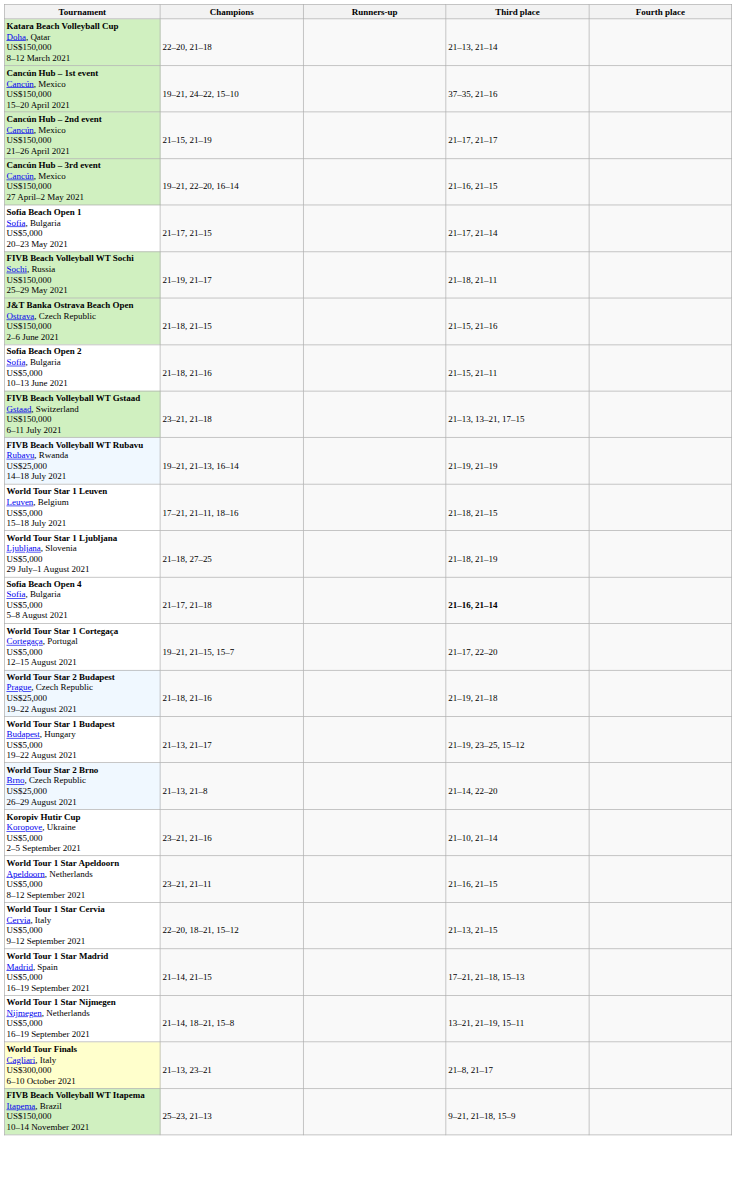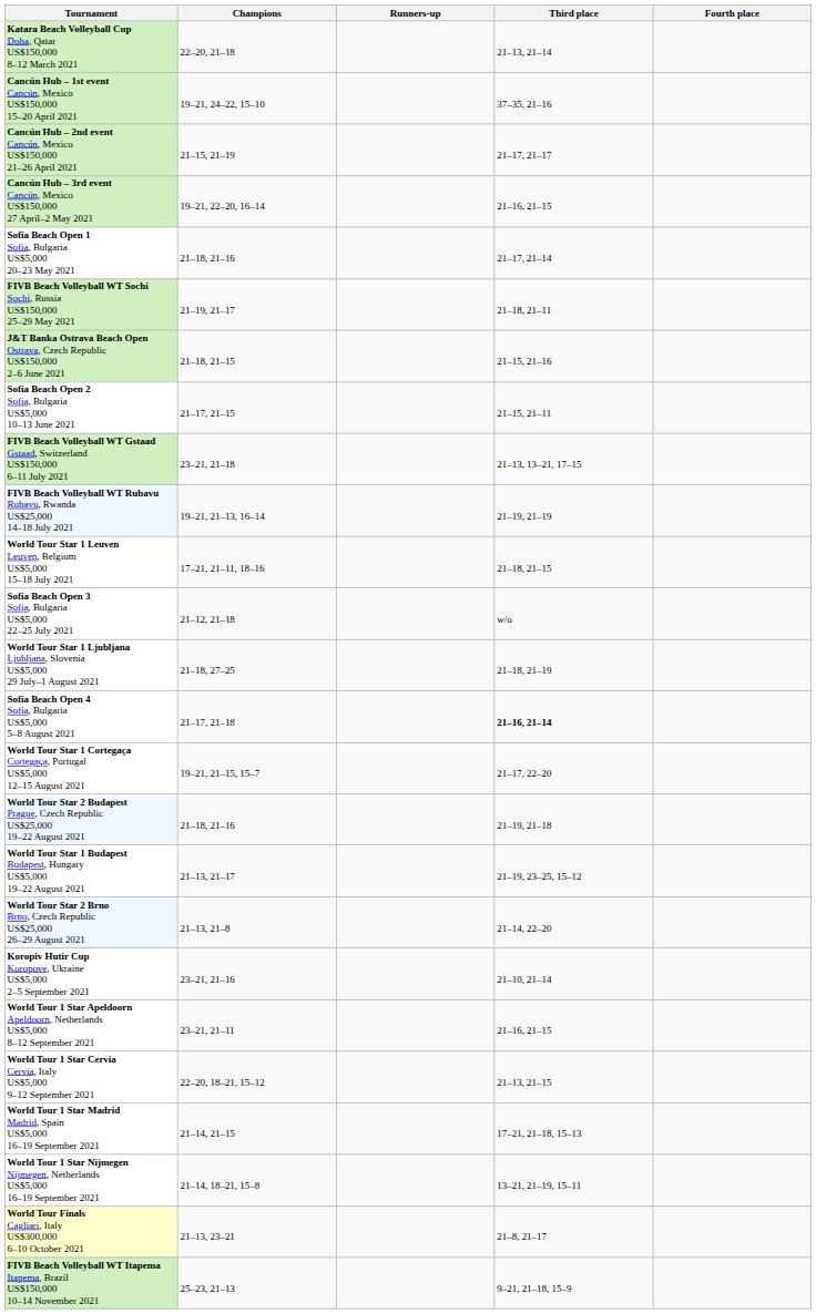Sofia Beach Open 1 Sofia, Bulgaria US$5,000 20–23 May 2021 | Champions: 21–17, 21–15 -> 21–18, 21–16
Sofia Beach Open 2 Sofia, Bulgaria US$5,000 10–13 June 2021 | Champions: 21–18, 21–16 -> 21–17, 21–15
+ row: Sofia Beach Open 3 Sofia, Bulgaria US$5,000 22–25 July 2021 | 21–12, 21–18 | w/o
